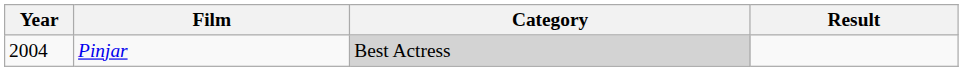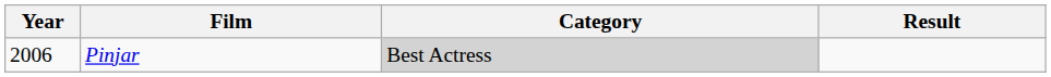Pinjar | Year: 2004 -> 2006
